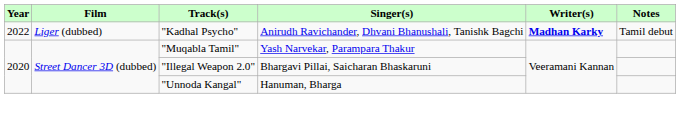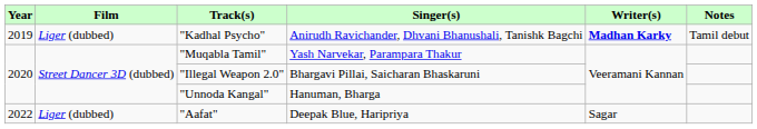"Kadhal Psycho" | Year: 2022 -> 2019
+ row: 2022 | Liger (dubbed) | "Aafat" | Deepak Blue, Haripriya | Sagar
